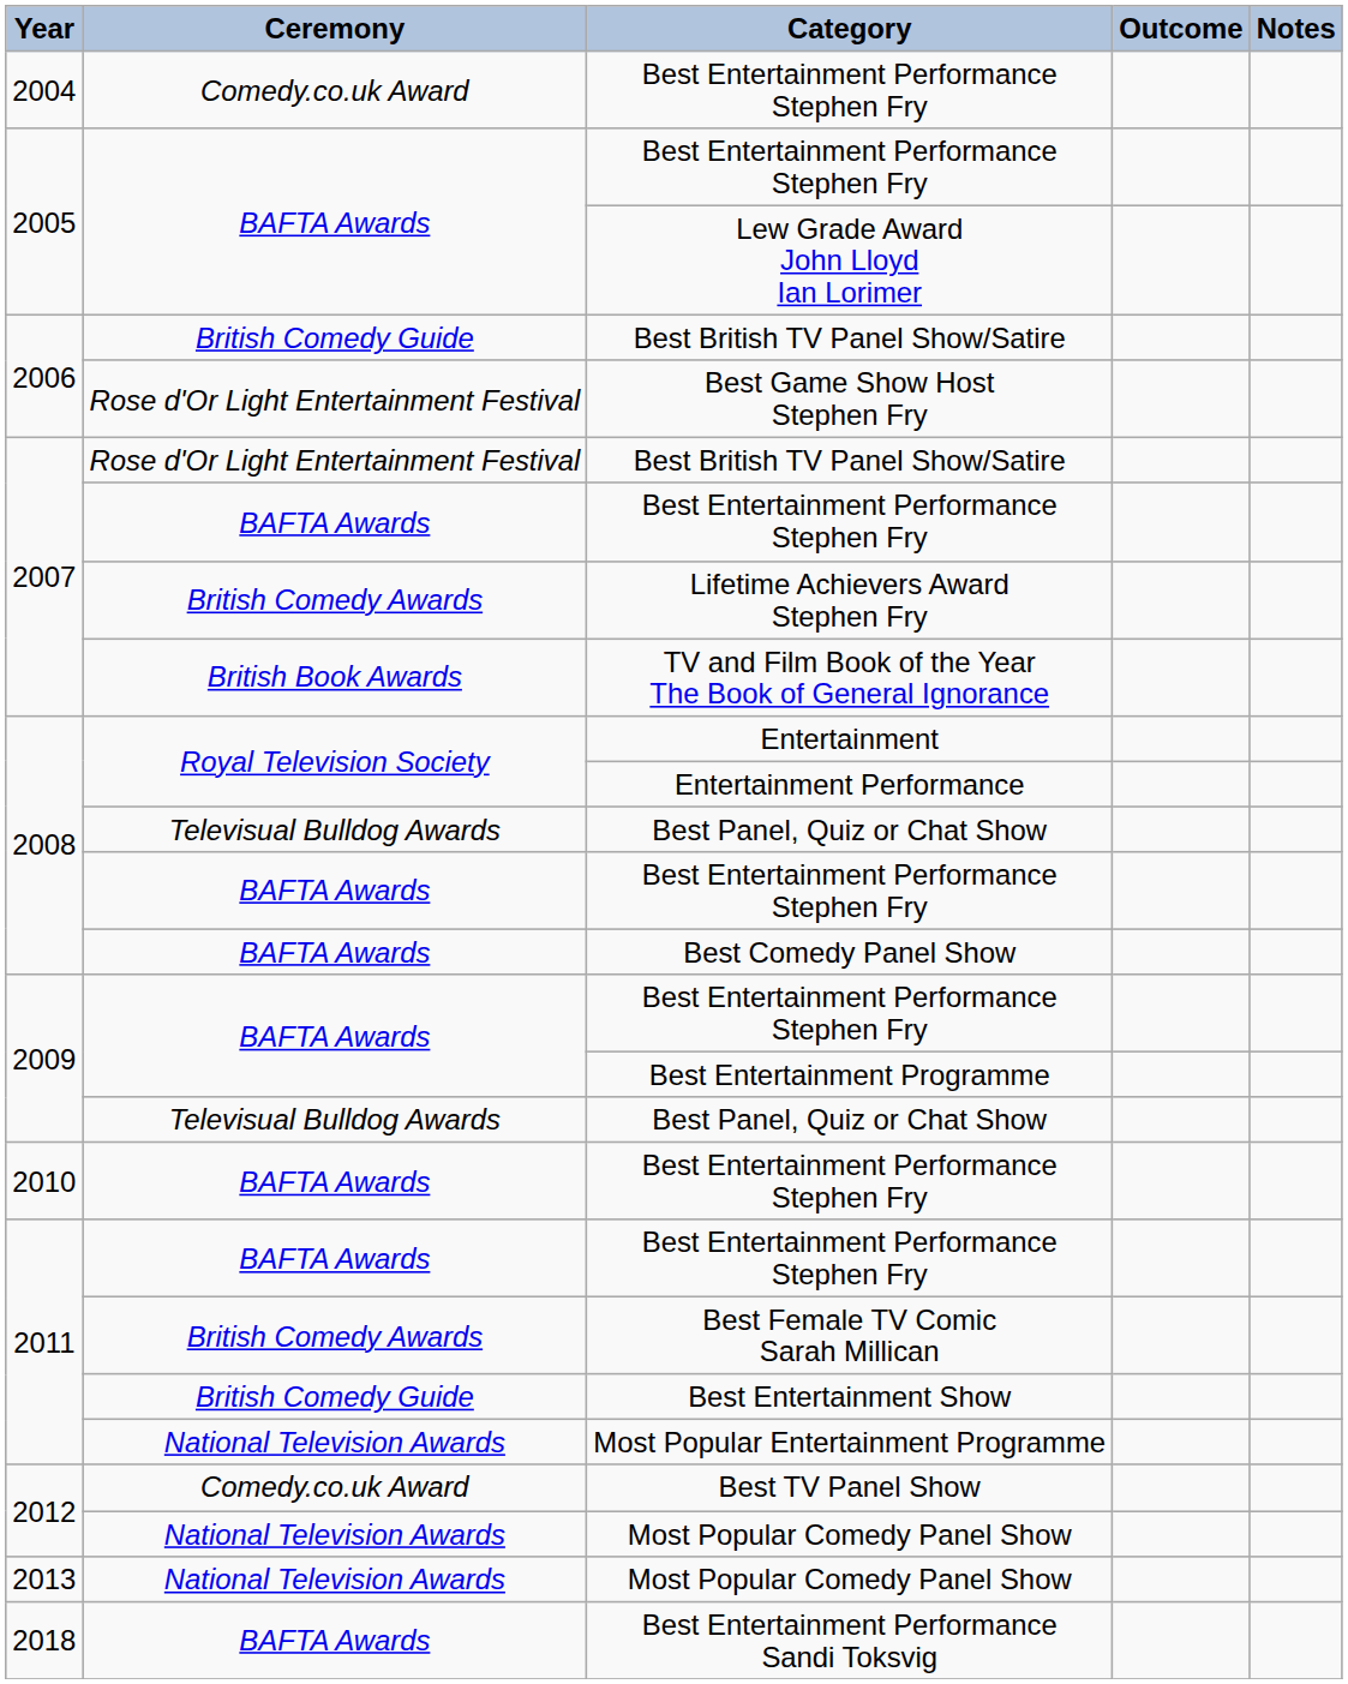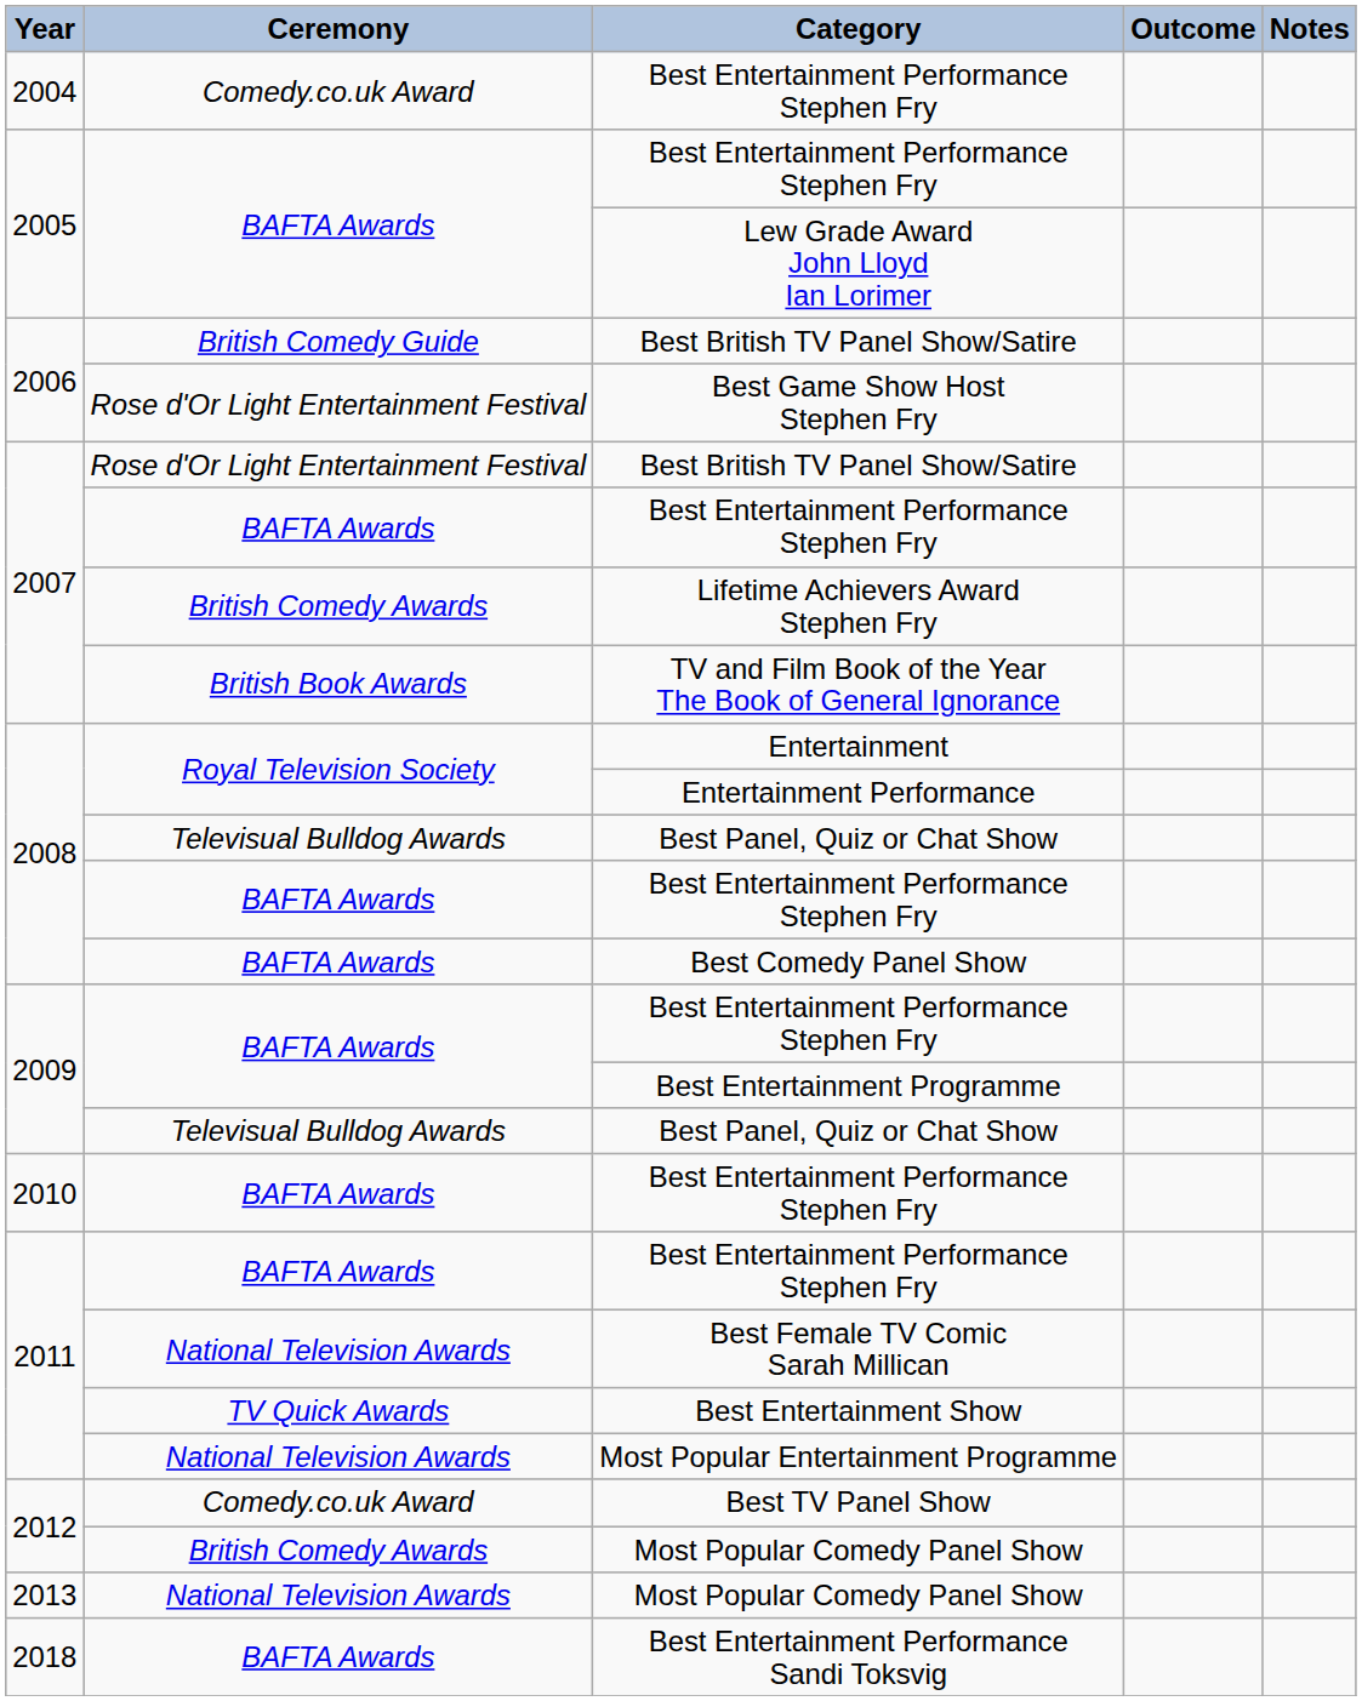Best Female TV Comic Sarah Millican | Ceremony: British Comedy Awards -> National Television Awards
Best Entertainment Show | Ceremony: British Comedy Guide -> TV Quick Awards
2012 / Most Popular Comedy Panel Show | Ceremony: National Television Awards -> British Comedy Awards
